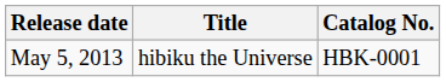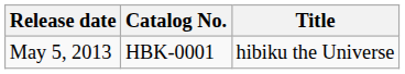columns swapped: Title <-> Catalog No.
